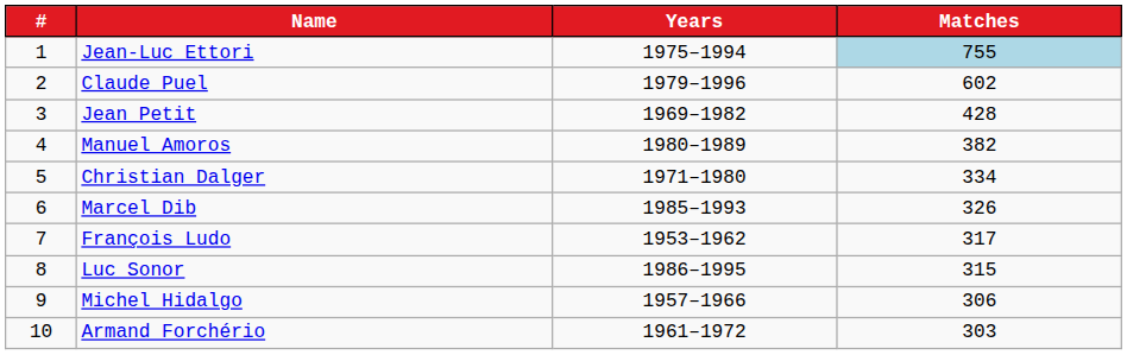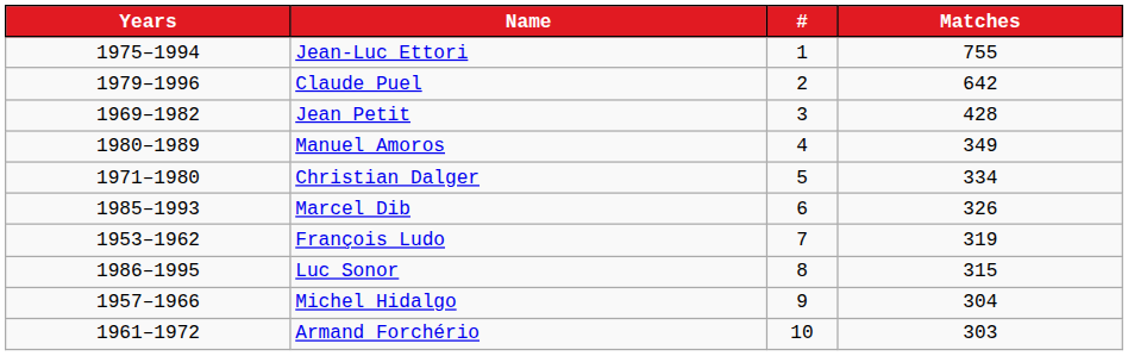columns swapped: # <-> Years
Jean-Luc Ettori | Matches: lightblue background -> no background
Claude Puel | Matches: 602 -> 642
Manuel Amoros | Matches: 382 -> 349
François Ludo | Matches: 317 -> 319
Michel Hidalgo | Matches: 306 -> 304
